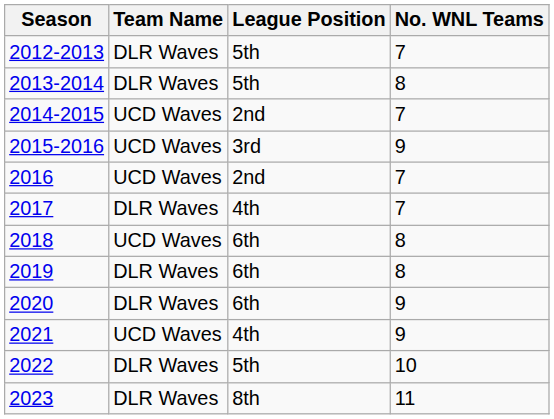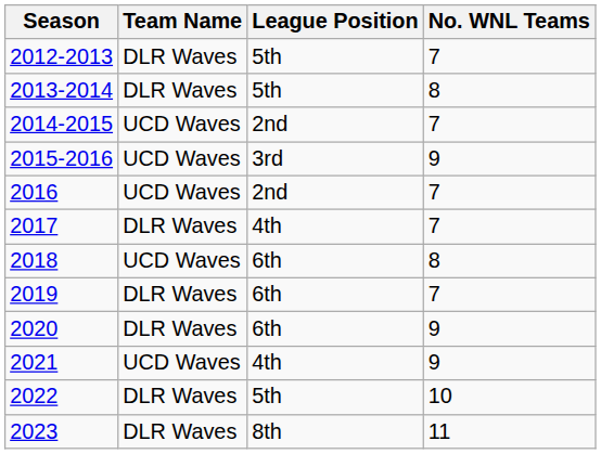2019 | No. WNL Teams: 8 -> 7
